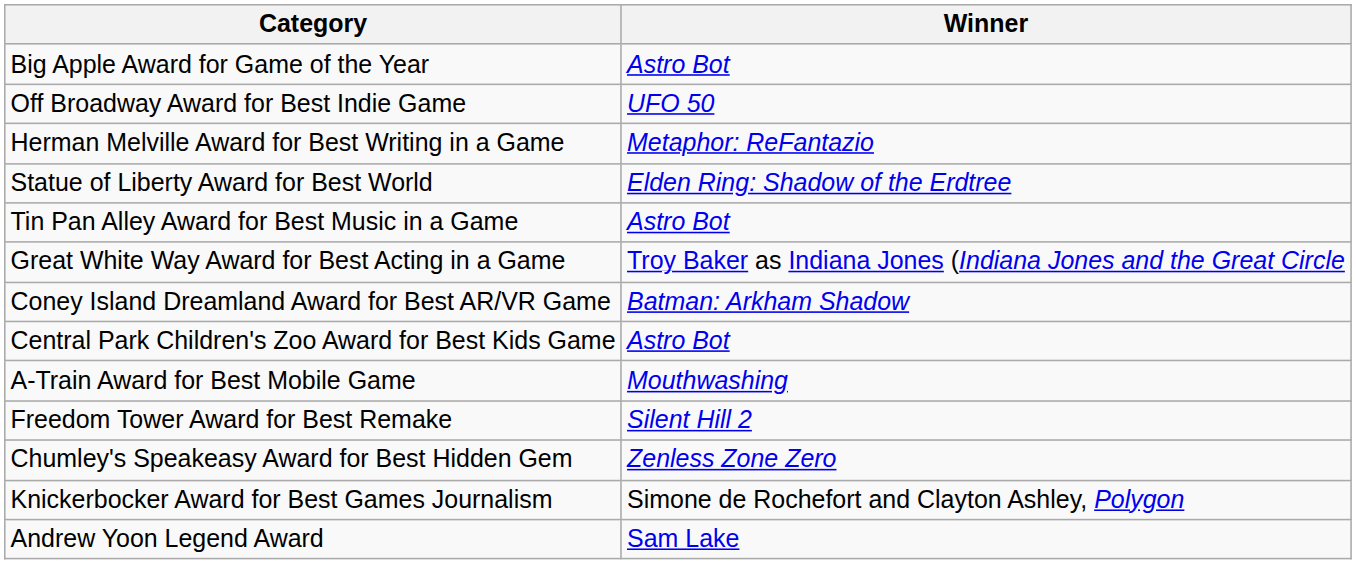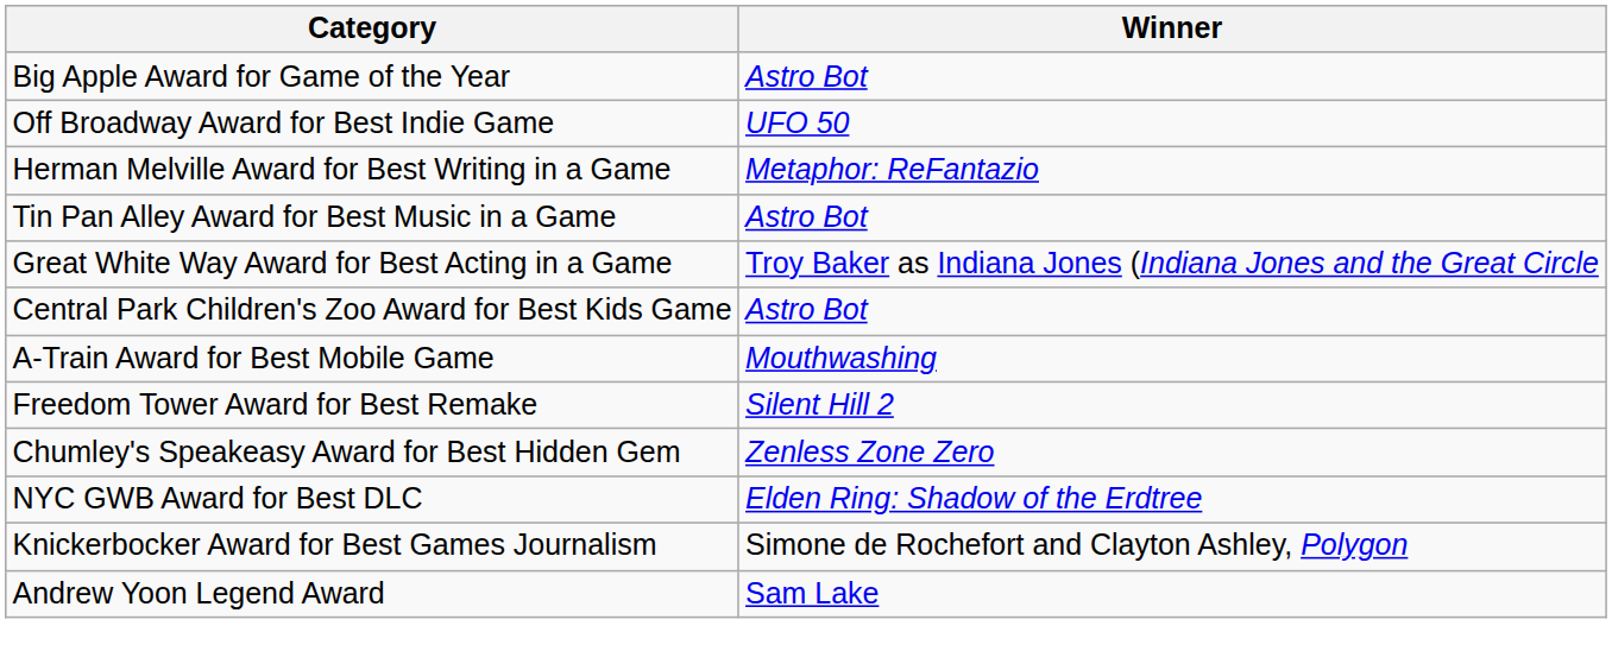- row: Statue of Liberty Award for Best World | Elden Ring: Shadow of the Erdtree
- row: Coney Island Dreamland Award for Best AR/VR Game | Batman: Arkham Shadow
+ row: NYC GWB Award for Best DLC | Elden Ring: Shadow of the Erdtree
